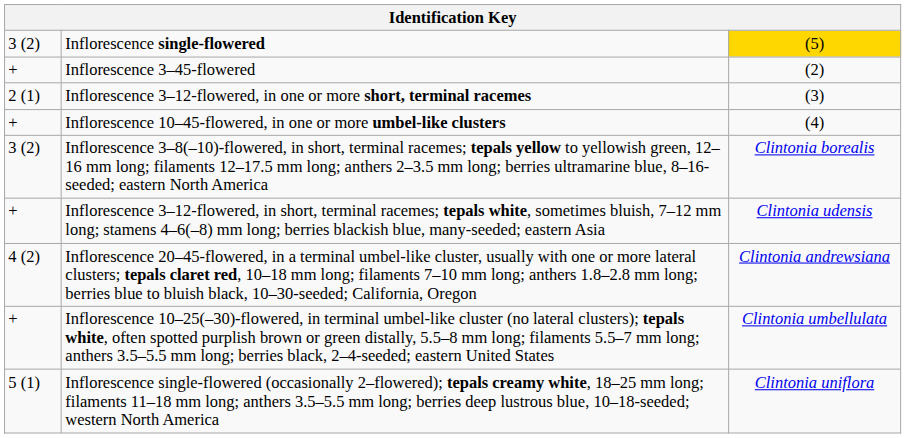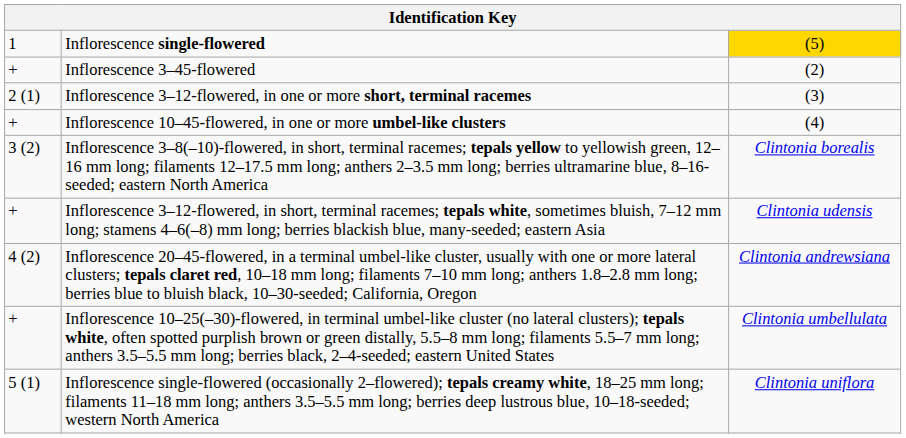Inflorescence single-flowered | column 1: 3 (2) -> 1
